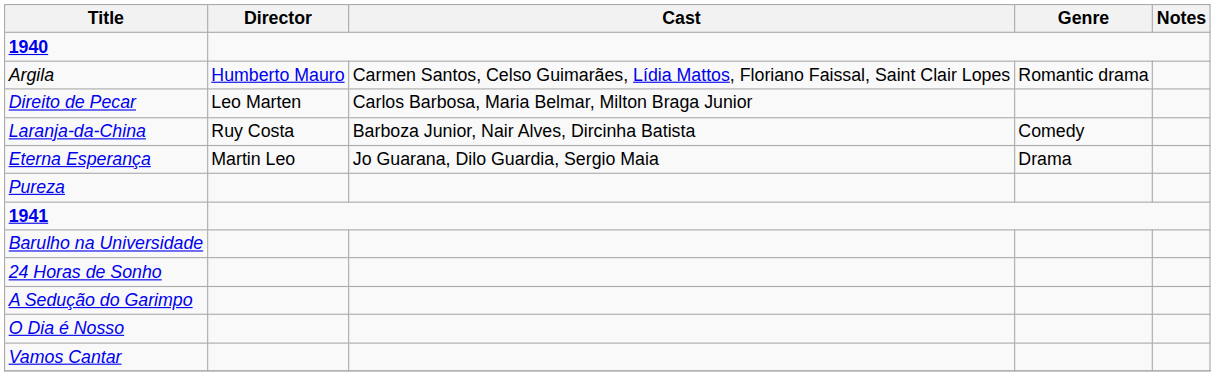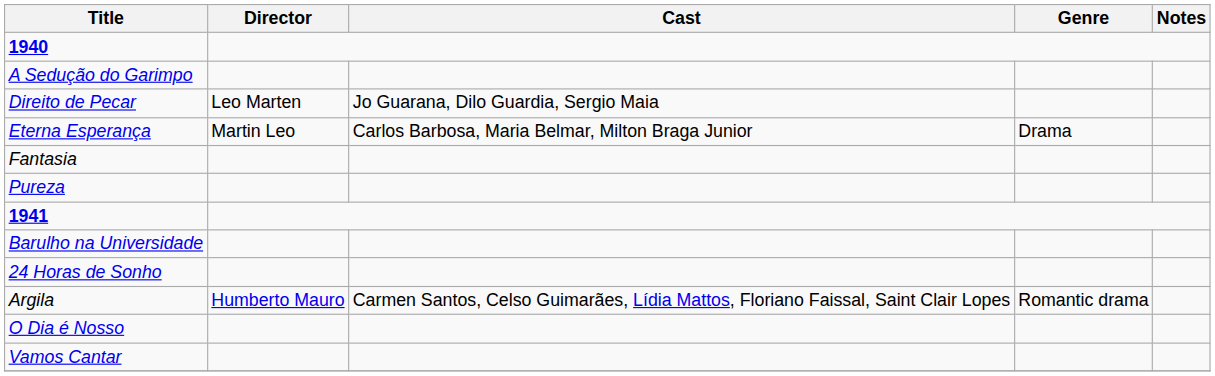rows swapped: Argila <-> A Sedução do Garimpo
Direito de Pecar | Cast: Carlos Barbosa, Maria Belmar, Milton Braga Junior -> Jo Guarana, Dilo Guardia, Sergio Maia
- row: Laranja-da-China | Ruy Costa | Barboza Junior, Nair Alves, Dircinha Batista | Comedy
Eterna Esperança | Cast: Jo Guarana, Dilo Guardia, Sergio Maia -> Carlos Barbosa, Maria Belmar, Milton Braga Junior
+ row: Fantasia
